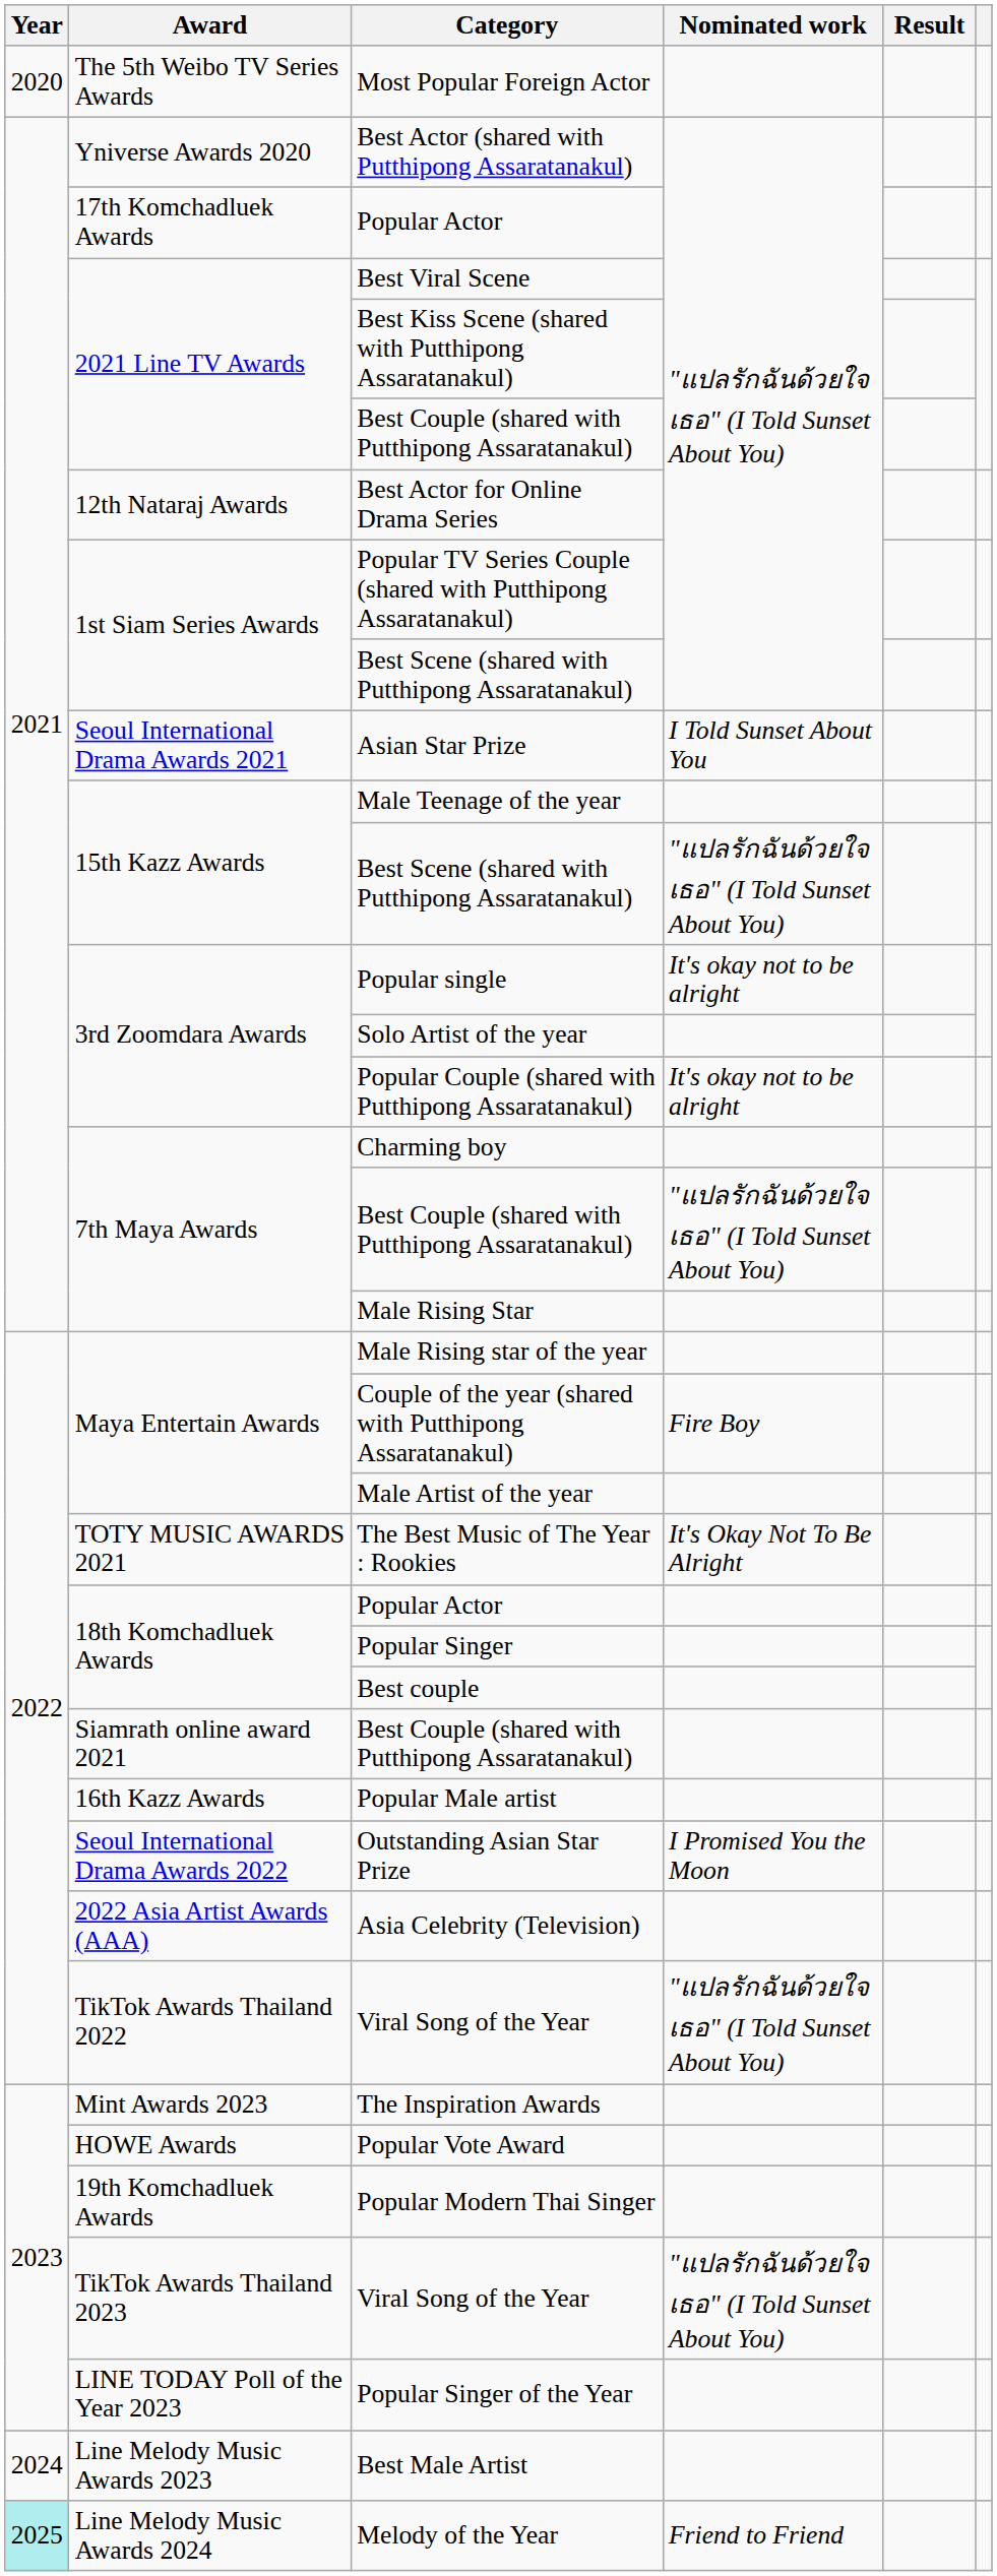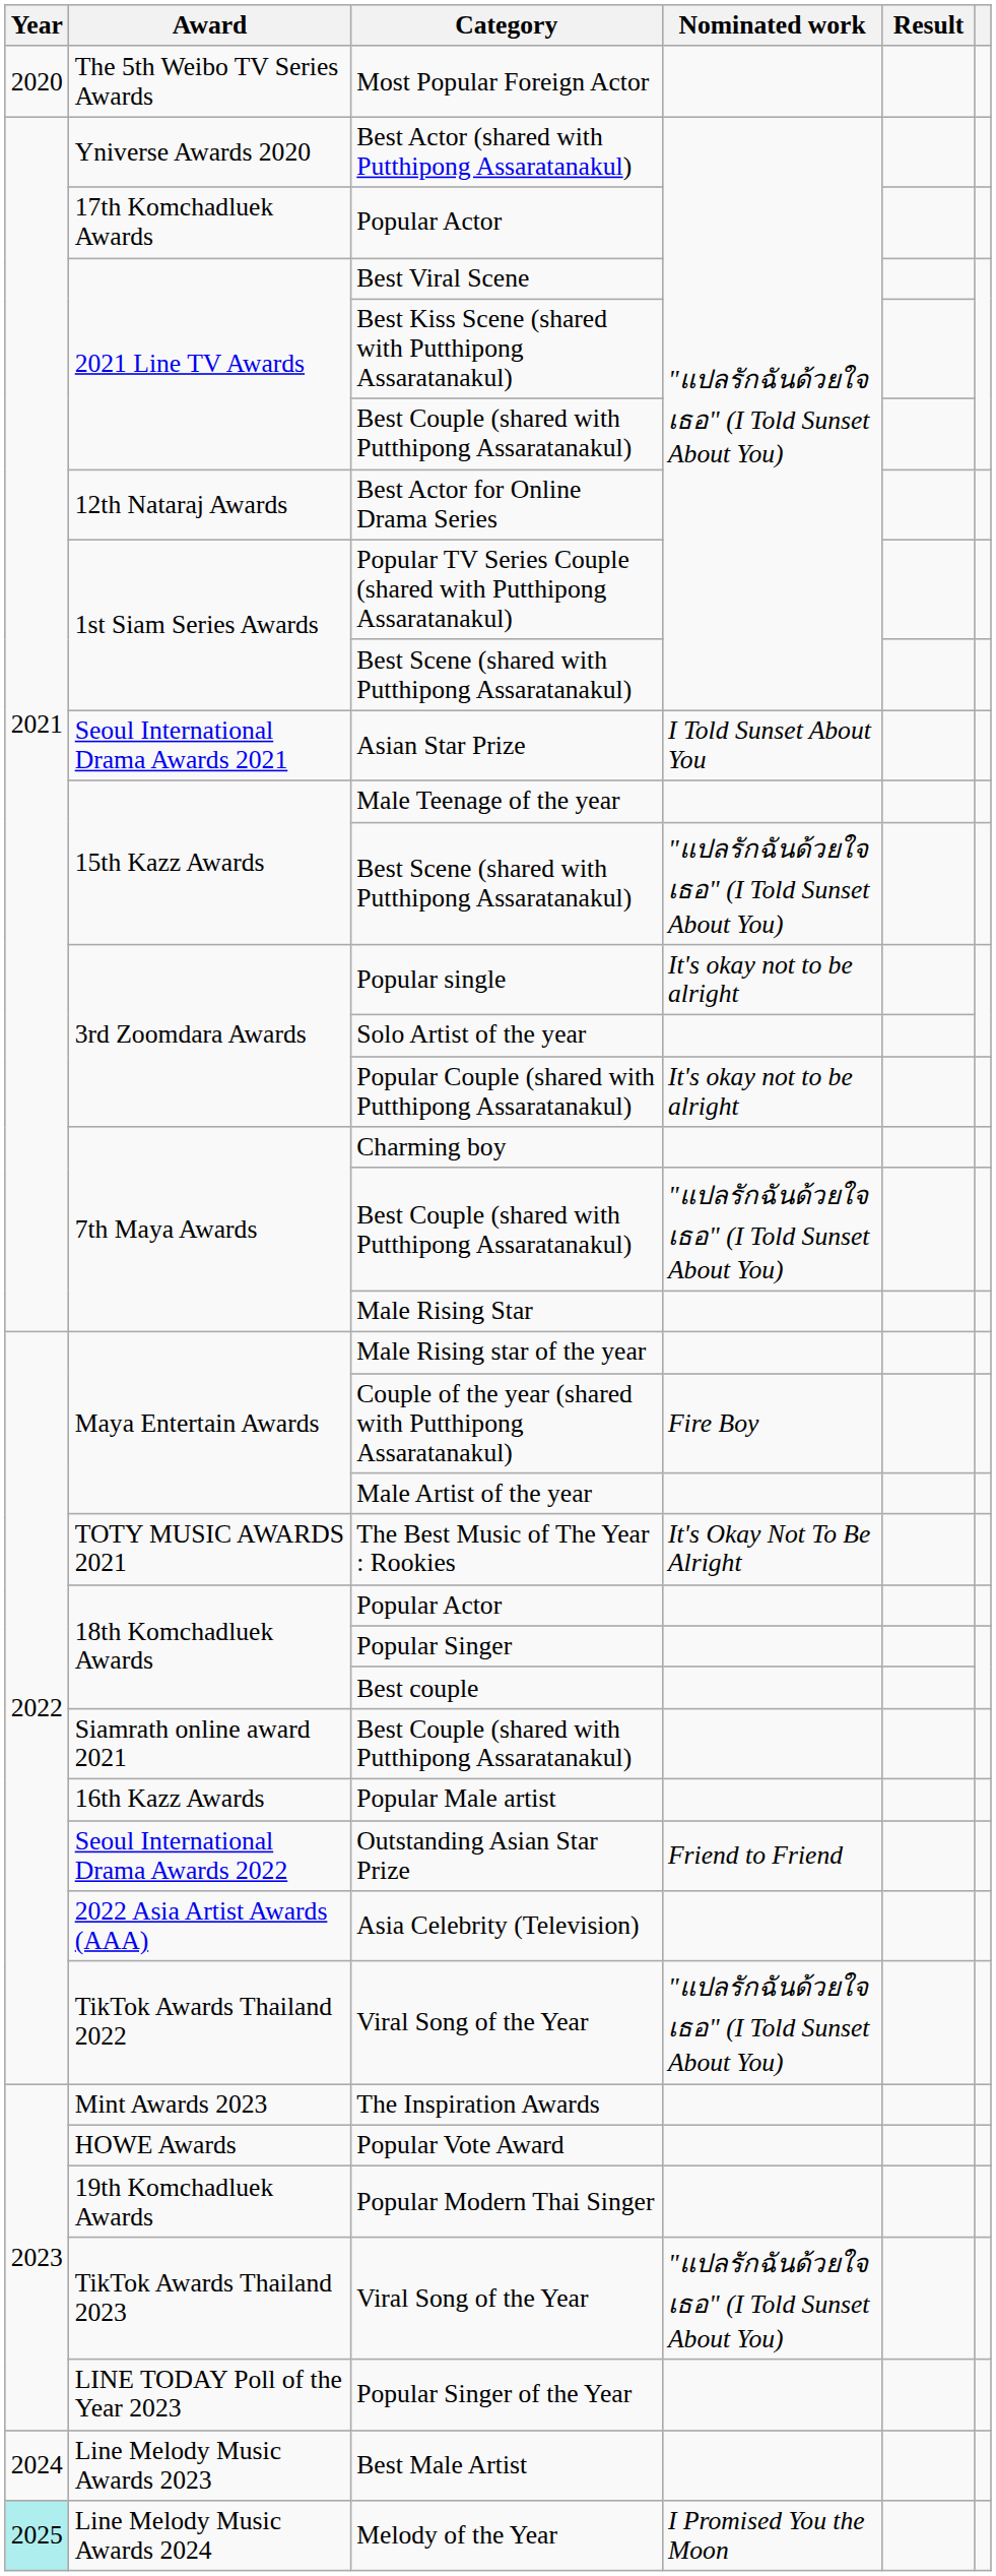Outstanding Asian Star Prize | Nominated work: I Promised You the Moon -> Friend to Friend
Melody of the Year | Nominated work: Friend to Friend -> I Promised You the Moon
